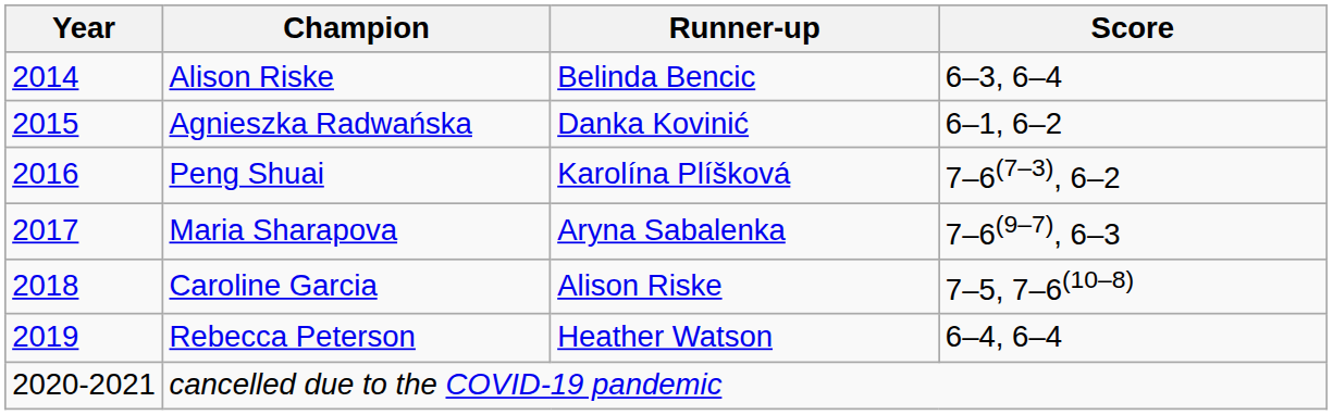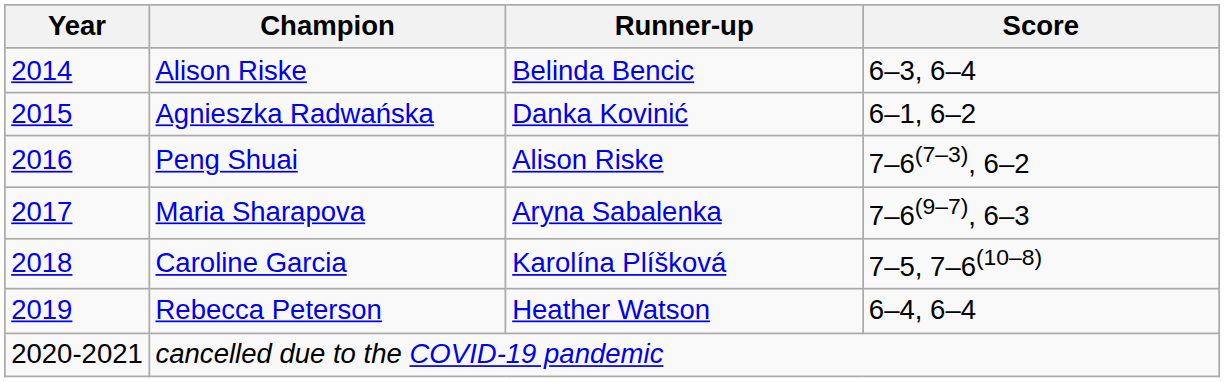Peng Shuai | Runner-up: Karolína Plíšková -> Alison Riske
Caroline Garcia | Runner-up: Alison Riske -> Karolína Plíšková
